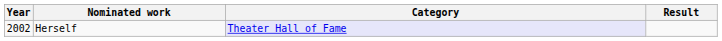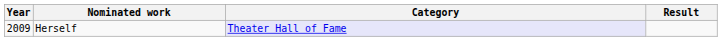Herself | Year: 2002 -> 2009
